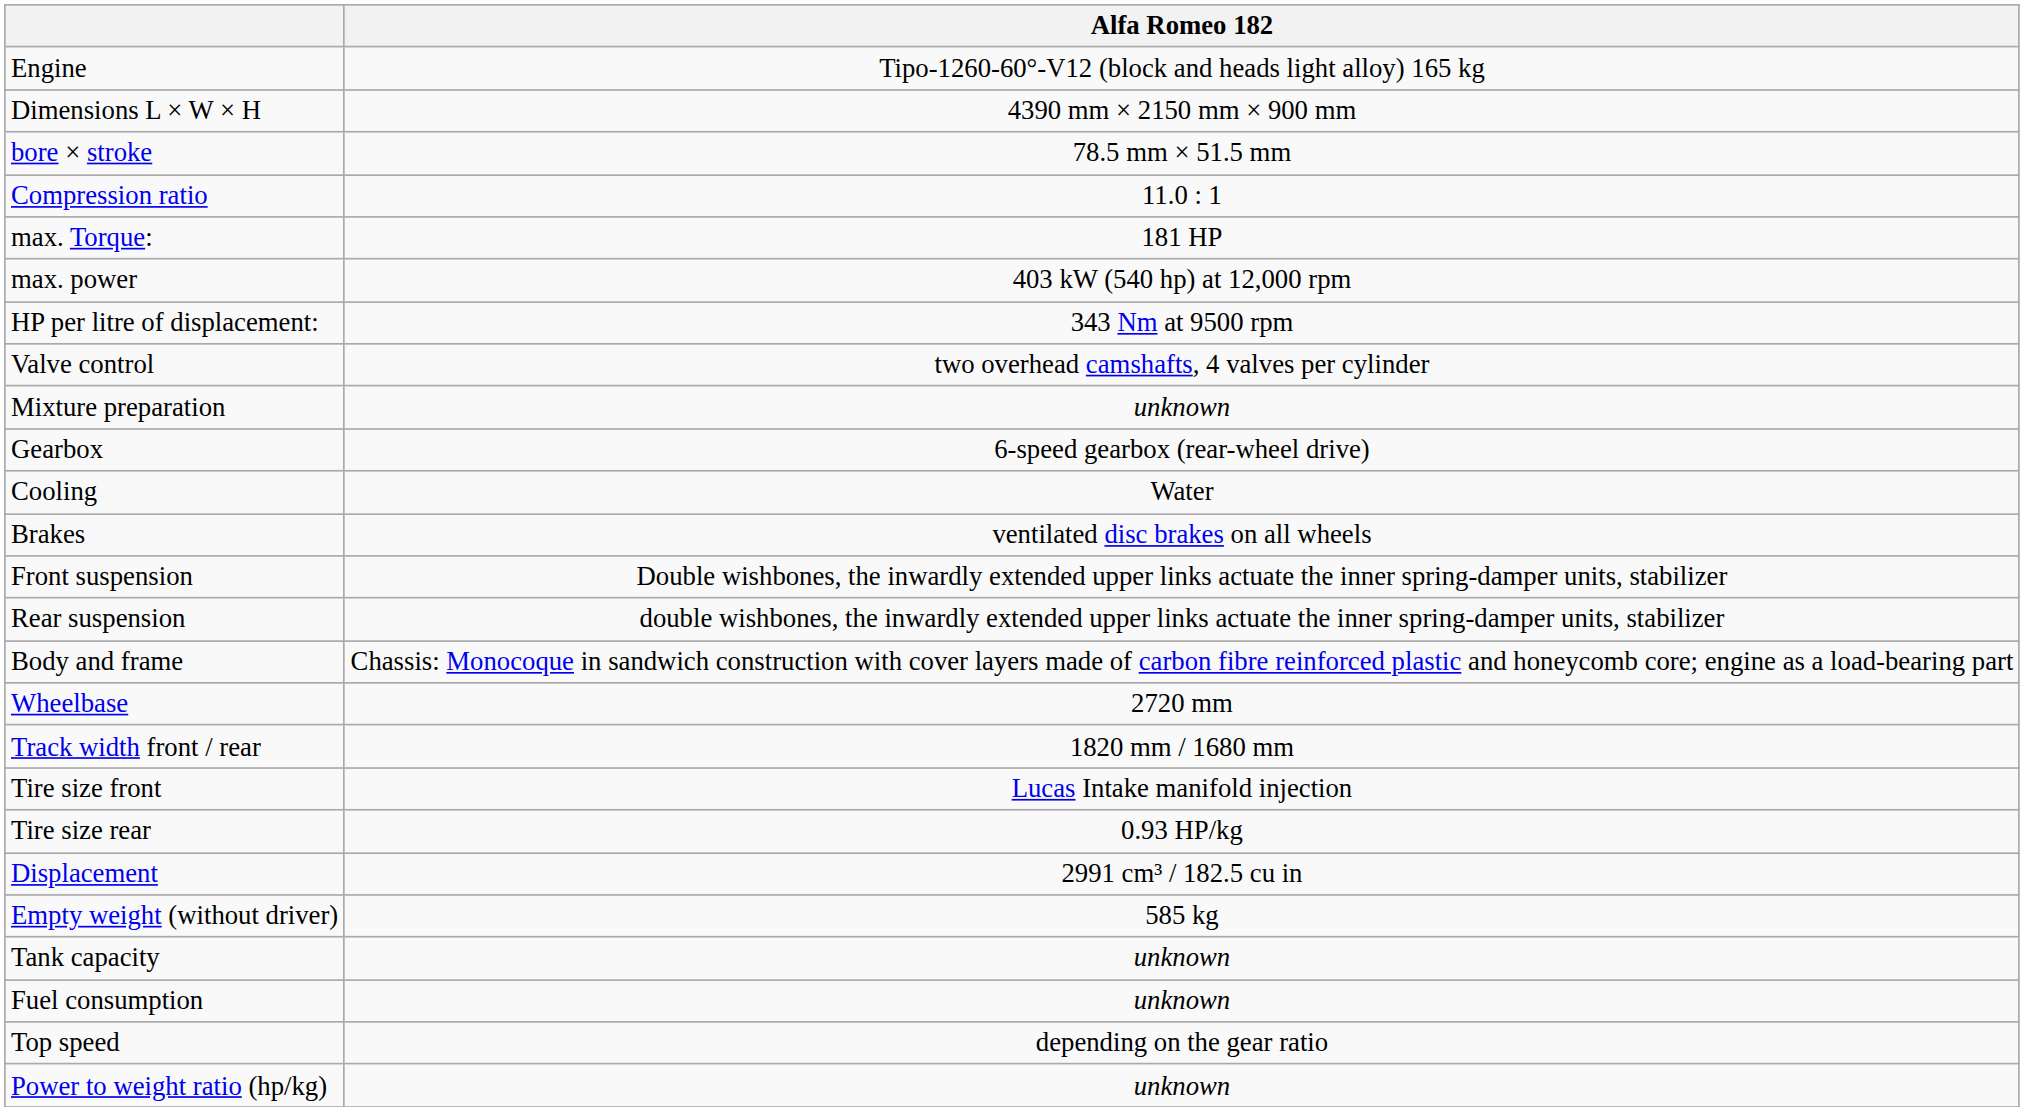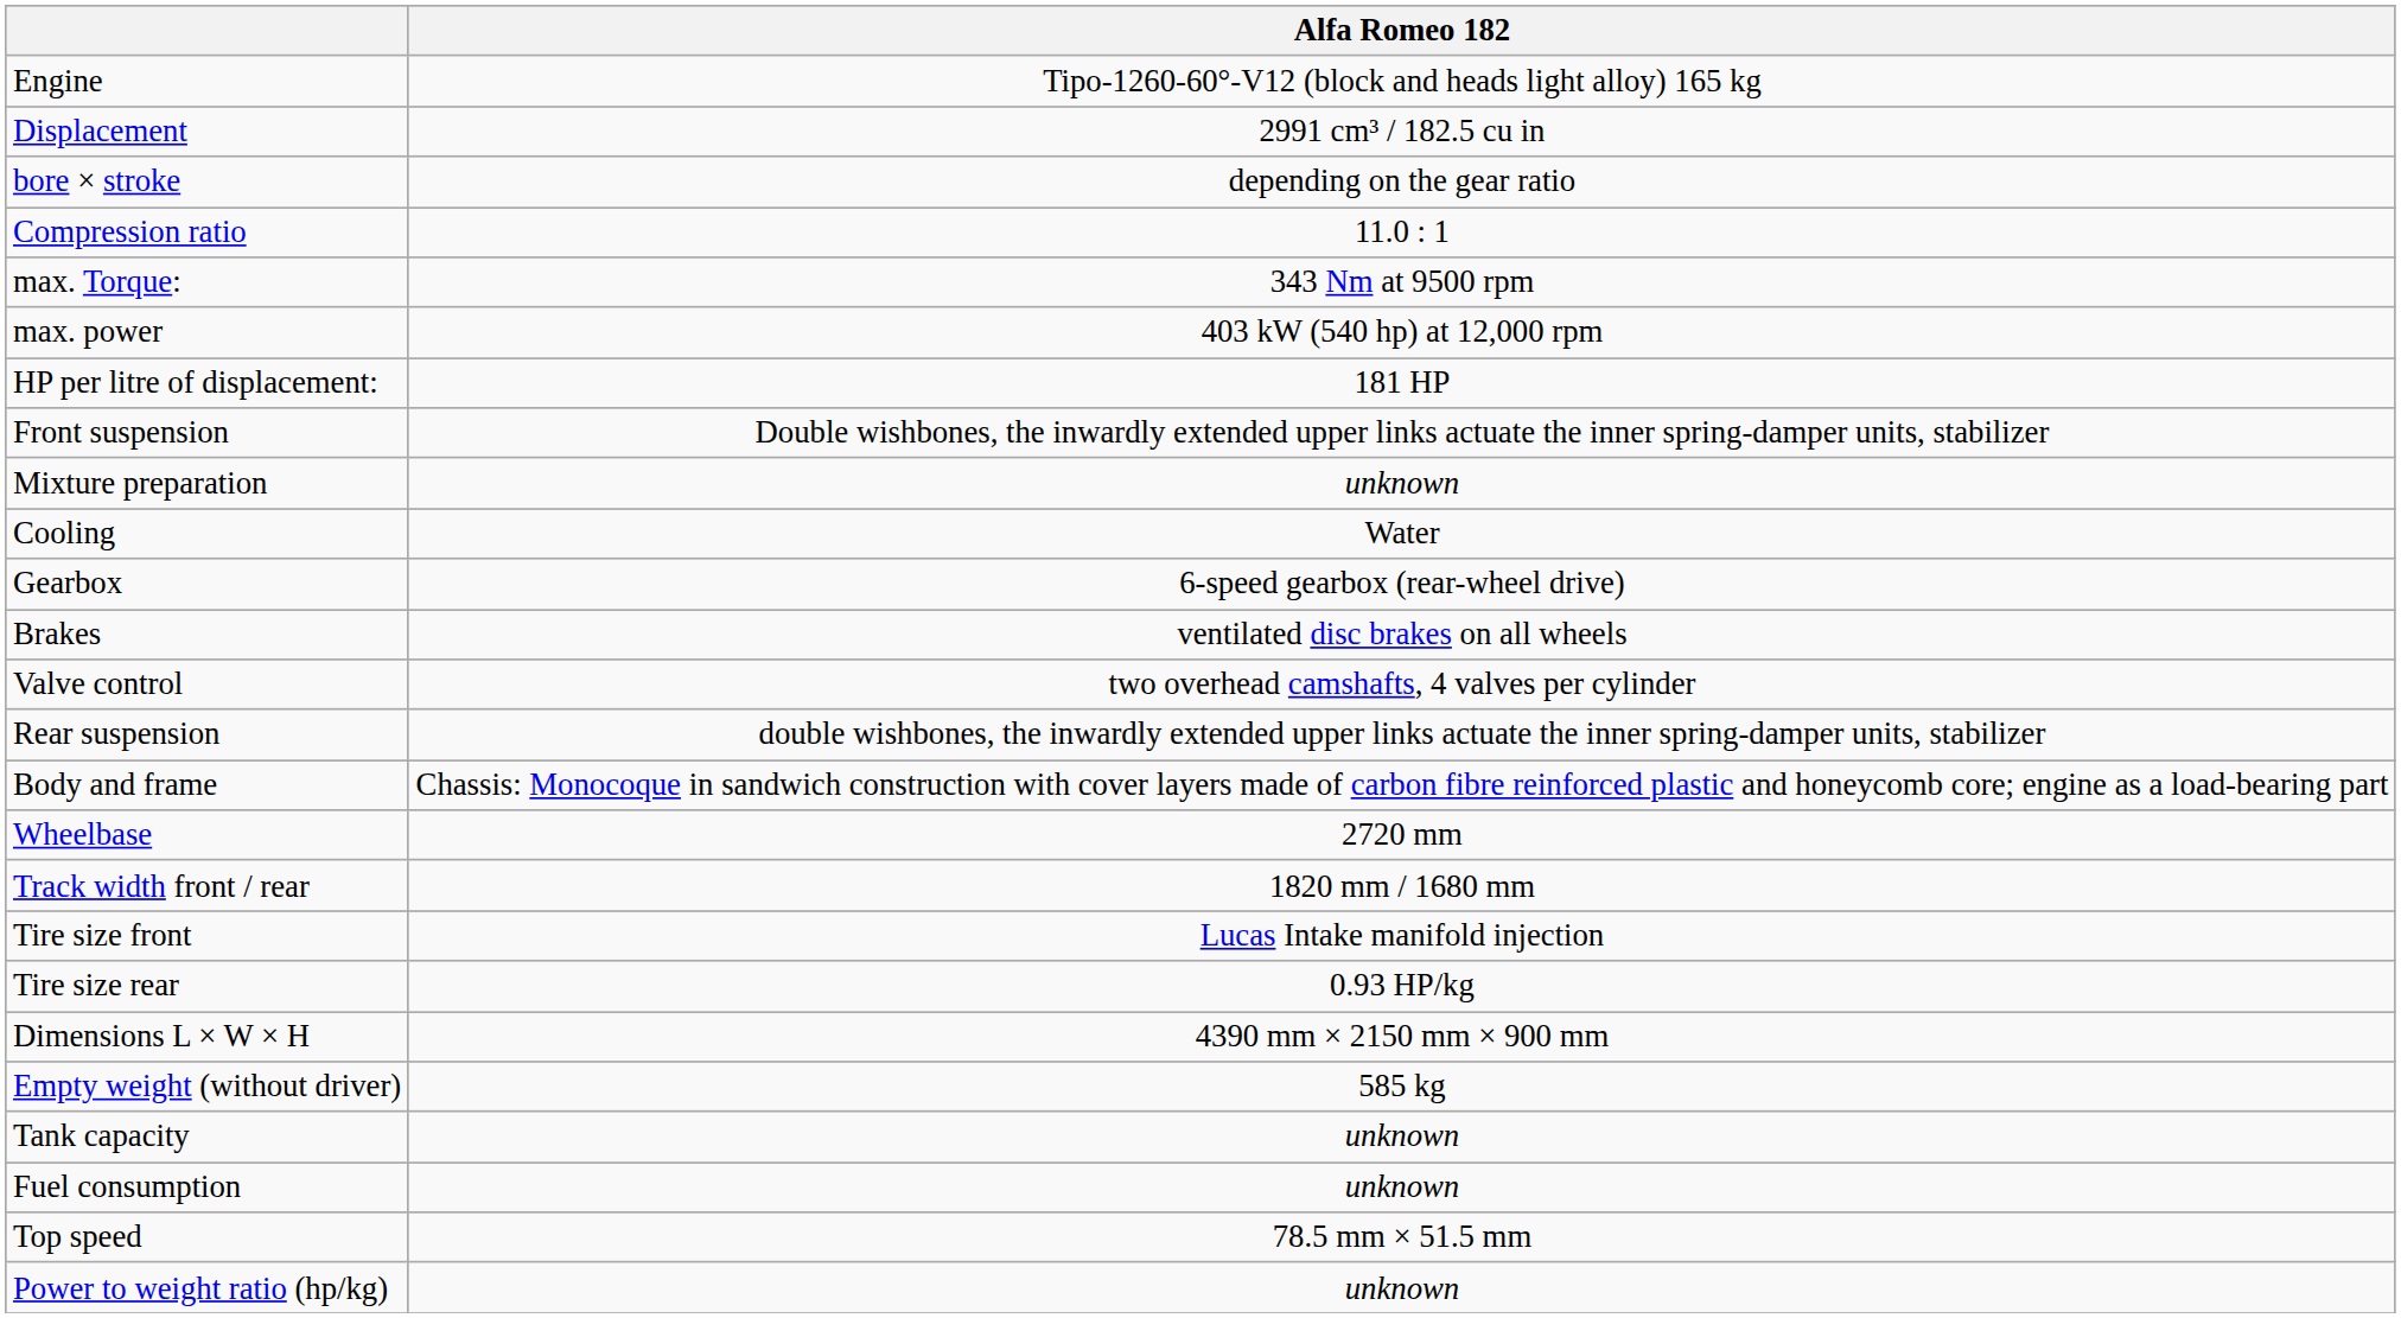rows swapped: Displacement <-> Dimensions L × W × H
bore × stroke | Alfa Romeo 182: 78.5 mm × 51.5 mm -> depending on the gear ratio
max. Torque: | Alfa Romeo 182: 181 HP -> 343 Nm at 9500 rpm
HP per litre of displacement: | Alfa Romeo 182: 343 Nm at 9500 rpm -> 181 HP
rows swapped: Valve control <-> Front suspension
rows swapped: Cooling <-> Gearbox
Top speed | Alfa Romeo 182: depending on the gear ratio -> 78.5 mm × 51.5 mm
